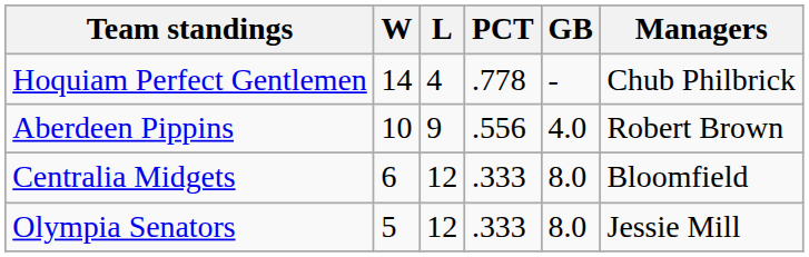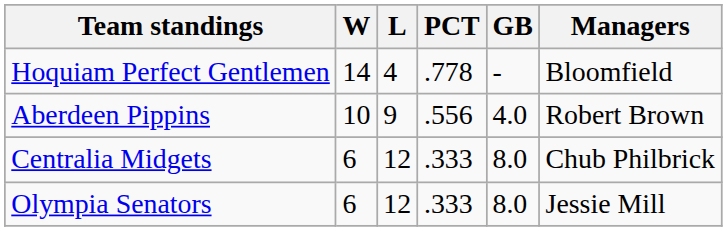Hoquiam Perfect Gentlemen | Managers: Chub Philbrick -> Bloomfield
Centralia Midgets | Managers: Bloomfield -> Chub Philbrick
Olympia Senators | W: 5 -> 6
